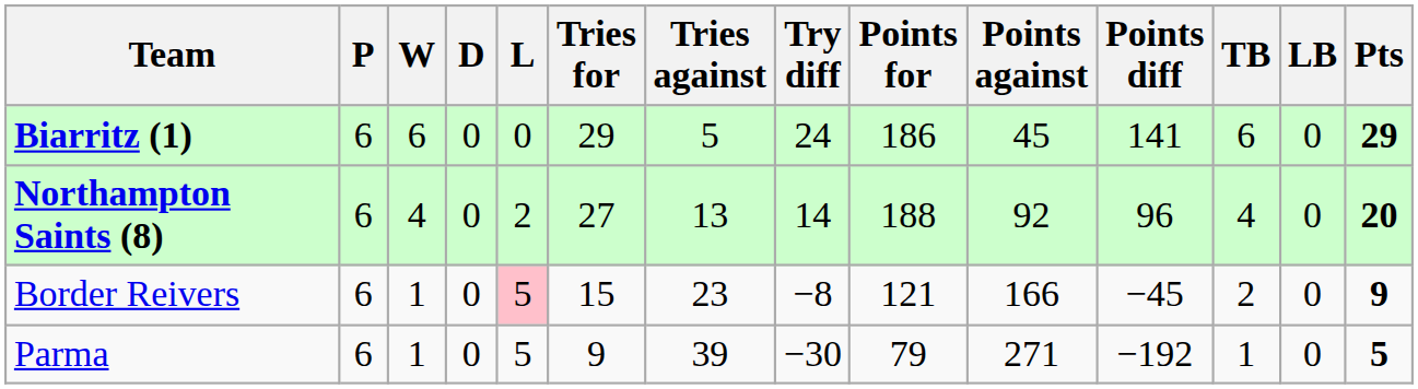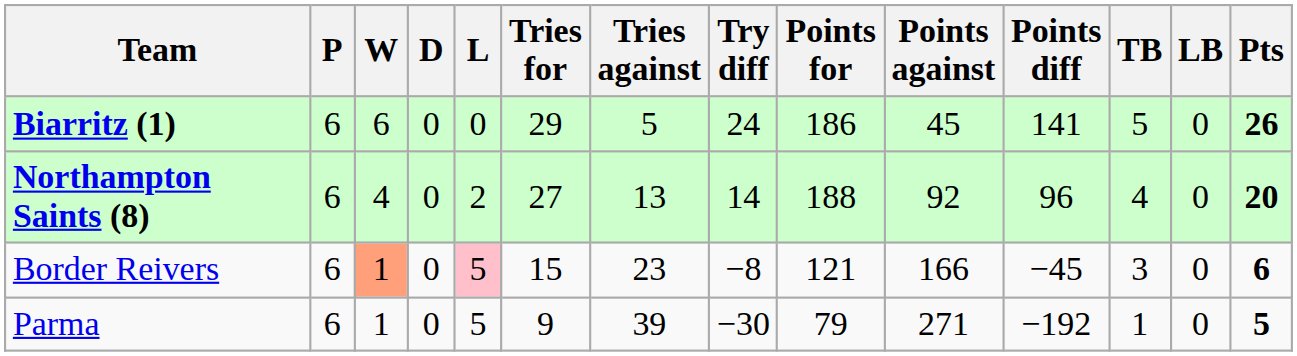Biarritz (1) | TB: 6 -> 5
Biarritz (1) | Pts: 29 -> 26
Border Reivers | W: no background -> lightsalmon background
Border Reivers | TB: 2 -> 3
Border Reivers | Pts: 9 -> 6
